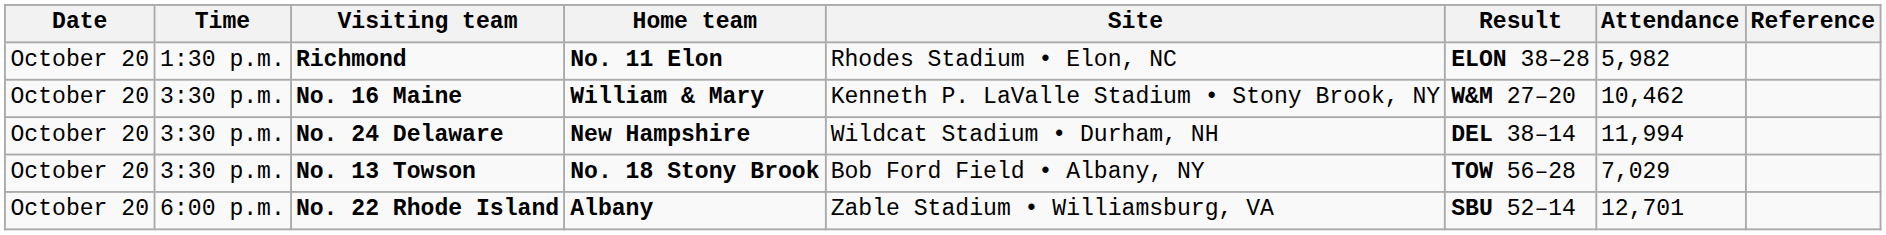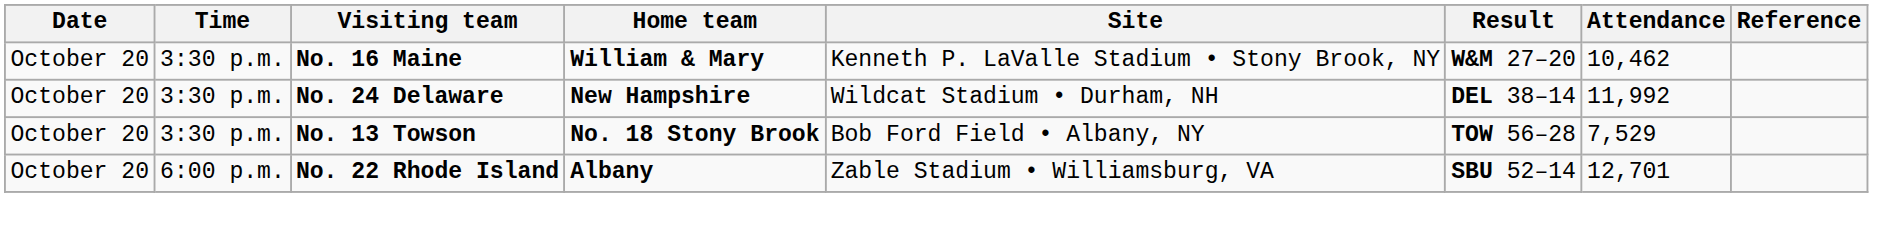- row: October 20 | 1:30 p.m. | Richmond | No. 11 Elon | Rhodes Stadium • Elon, NC | ELON 38–28 | 5,982
No. 24 Delaware | Attendance: 11,994 -> 11,992
No. 13 Towson | Attendance: 7,029 -> 7,529
